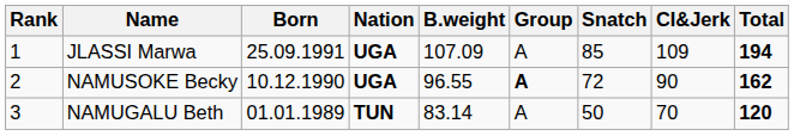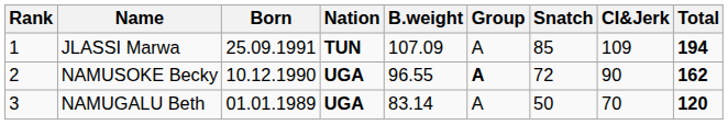JLASSI Marwa | Nation: UGA -> TUN
NAMUGALU Beth | Nation: TUN -> UGA
